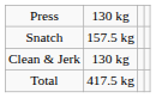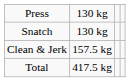Snatch | column 2: 157.5 kg -> 130 kg
Clean & Jerk | column 2: 130 kg -> 157.5 kg
